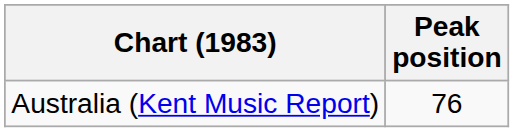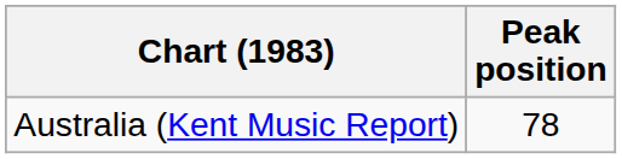Australia (Kent Music Report) | Peak position: 76 -> 78
